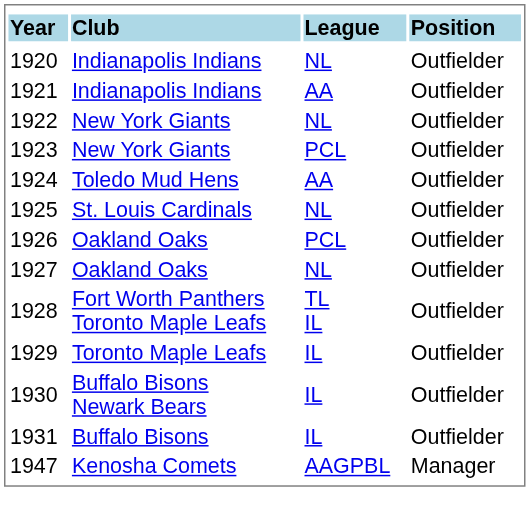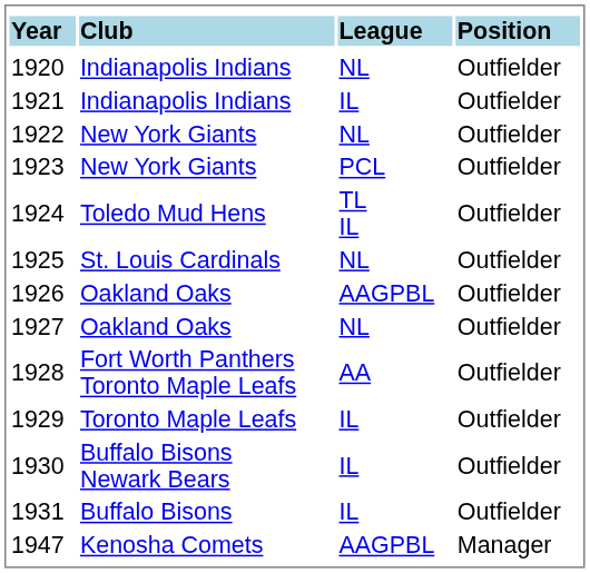1921 | column 3: AA -> IL
1924 | column 3: AA -> TL IL
1926 | column 3: PCL -> AAGPBL
1928 | column 3: TL IL -> AA
